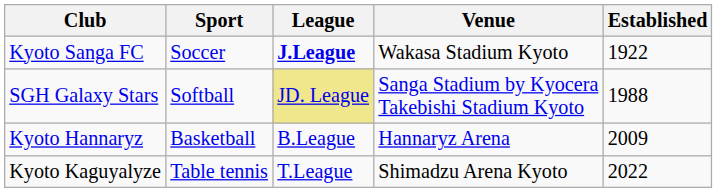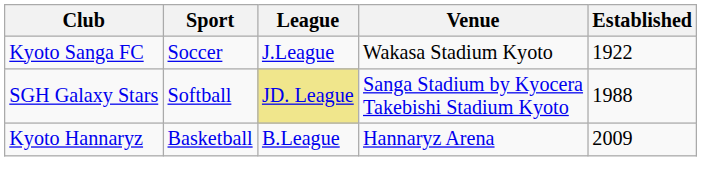Kyoto Sanga FC | League: bold -> normal
- row: Kyoto Kaguyalyze | Table tennis | T.League | Shimadzu Arena Kyoto | 2022
